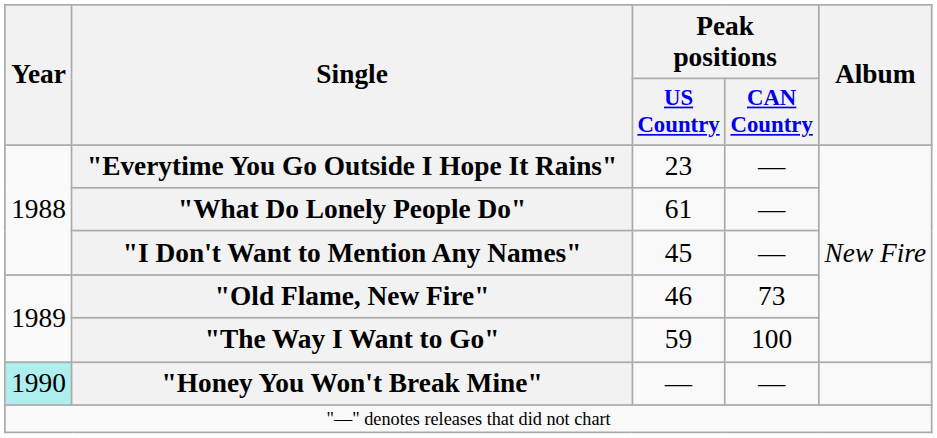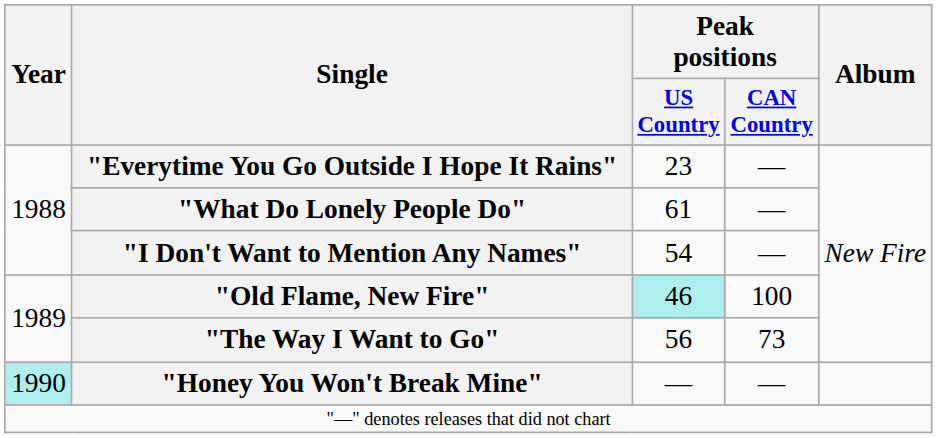"I Don't Want to Mention Any Names" | Peak positions / US Country: 45 -> 54
"Old Flame, New Fire" | Peak positions / US Country: no background -> paleturquoise background
"Old Flame, New Fire" | Peak positions / CAN Country: 73 -> 100
"The Way I Want to Go" | Peak positions / US Country: 59 -> 56
"The Way I Want to Go" | Peak positions / CAN Country: 100 -> 73
